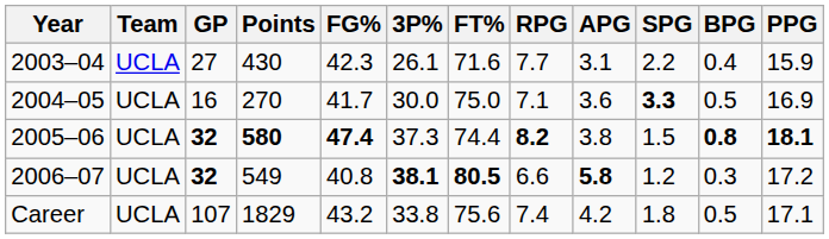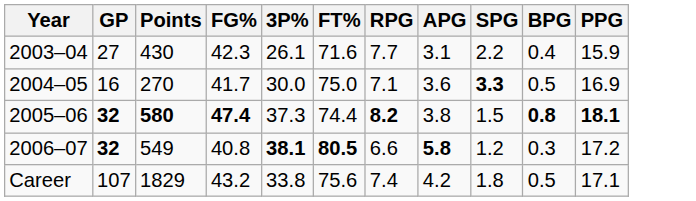- column: Team | UCLA | UCLA | UCLA | UCLA | UCLA
